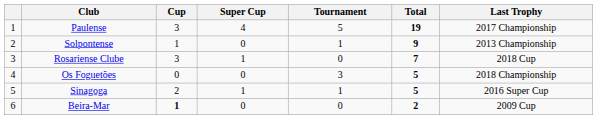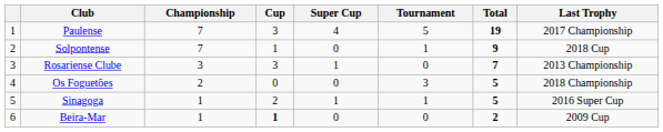+ column: Championship | 7 | 7 | 3 | 2 | 1 | 1
Solpontense | Last Trophy: 2013 Championship -> 2018 Cup
Rosariense Clube | Last Trophy: 2018 Cup -> 2013 Championship
